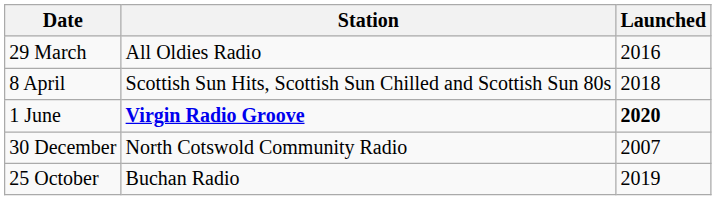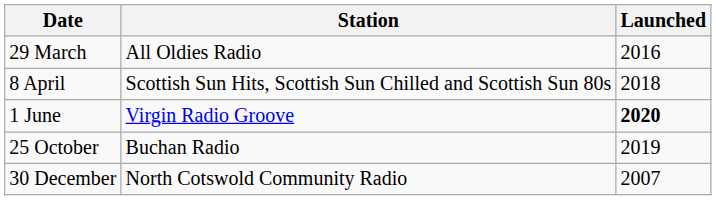1 June | Station: bold -> normal
rows swapped: 25 October <-> 30 December
